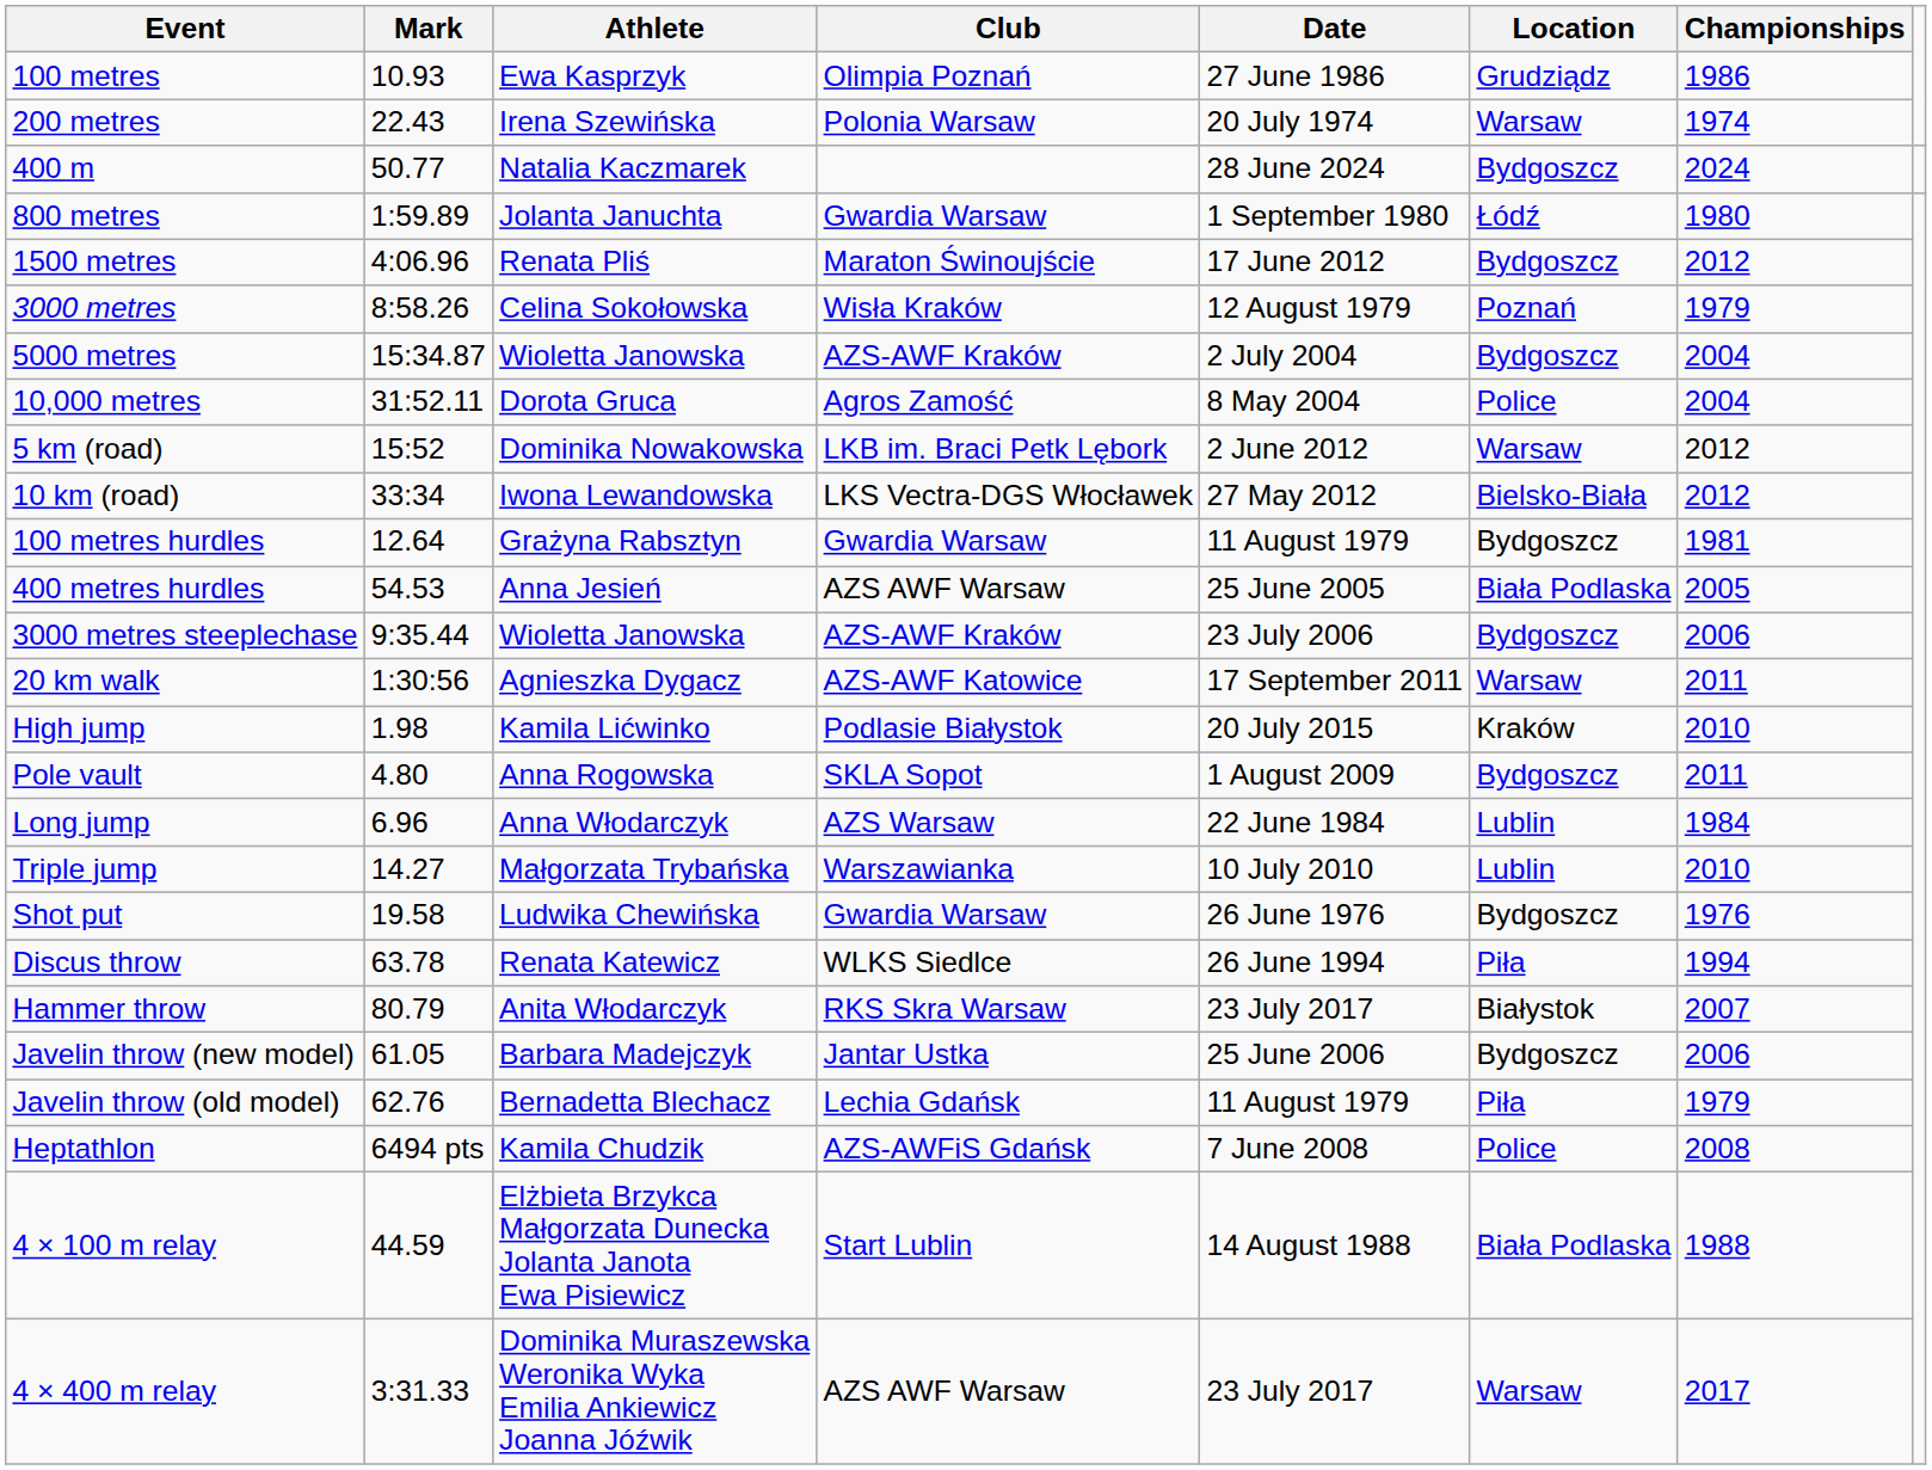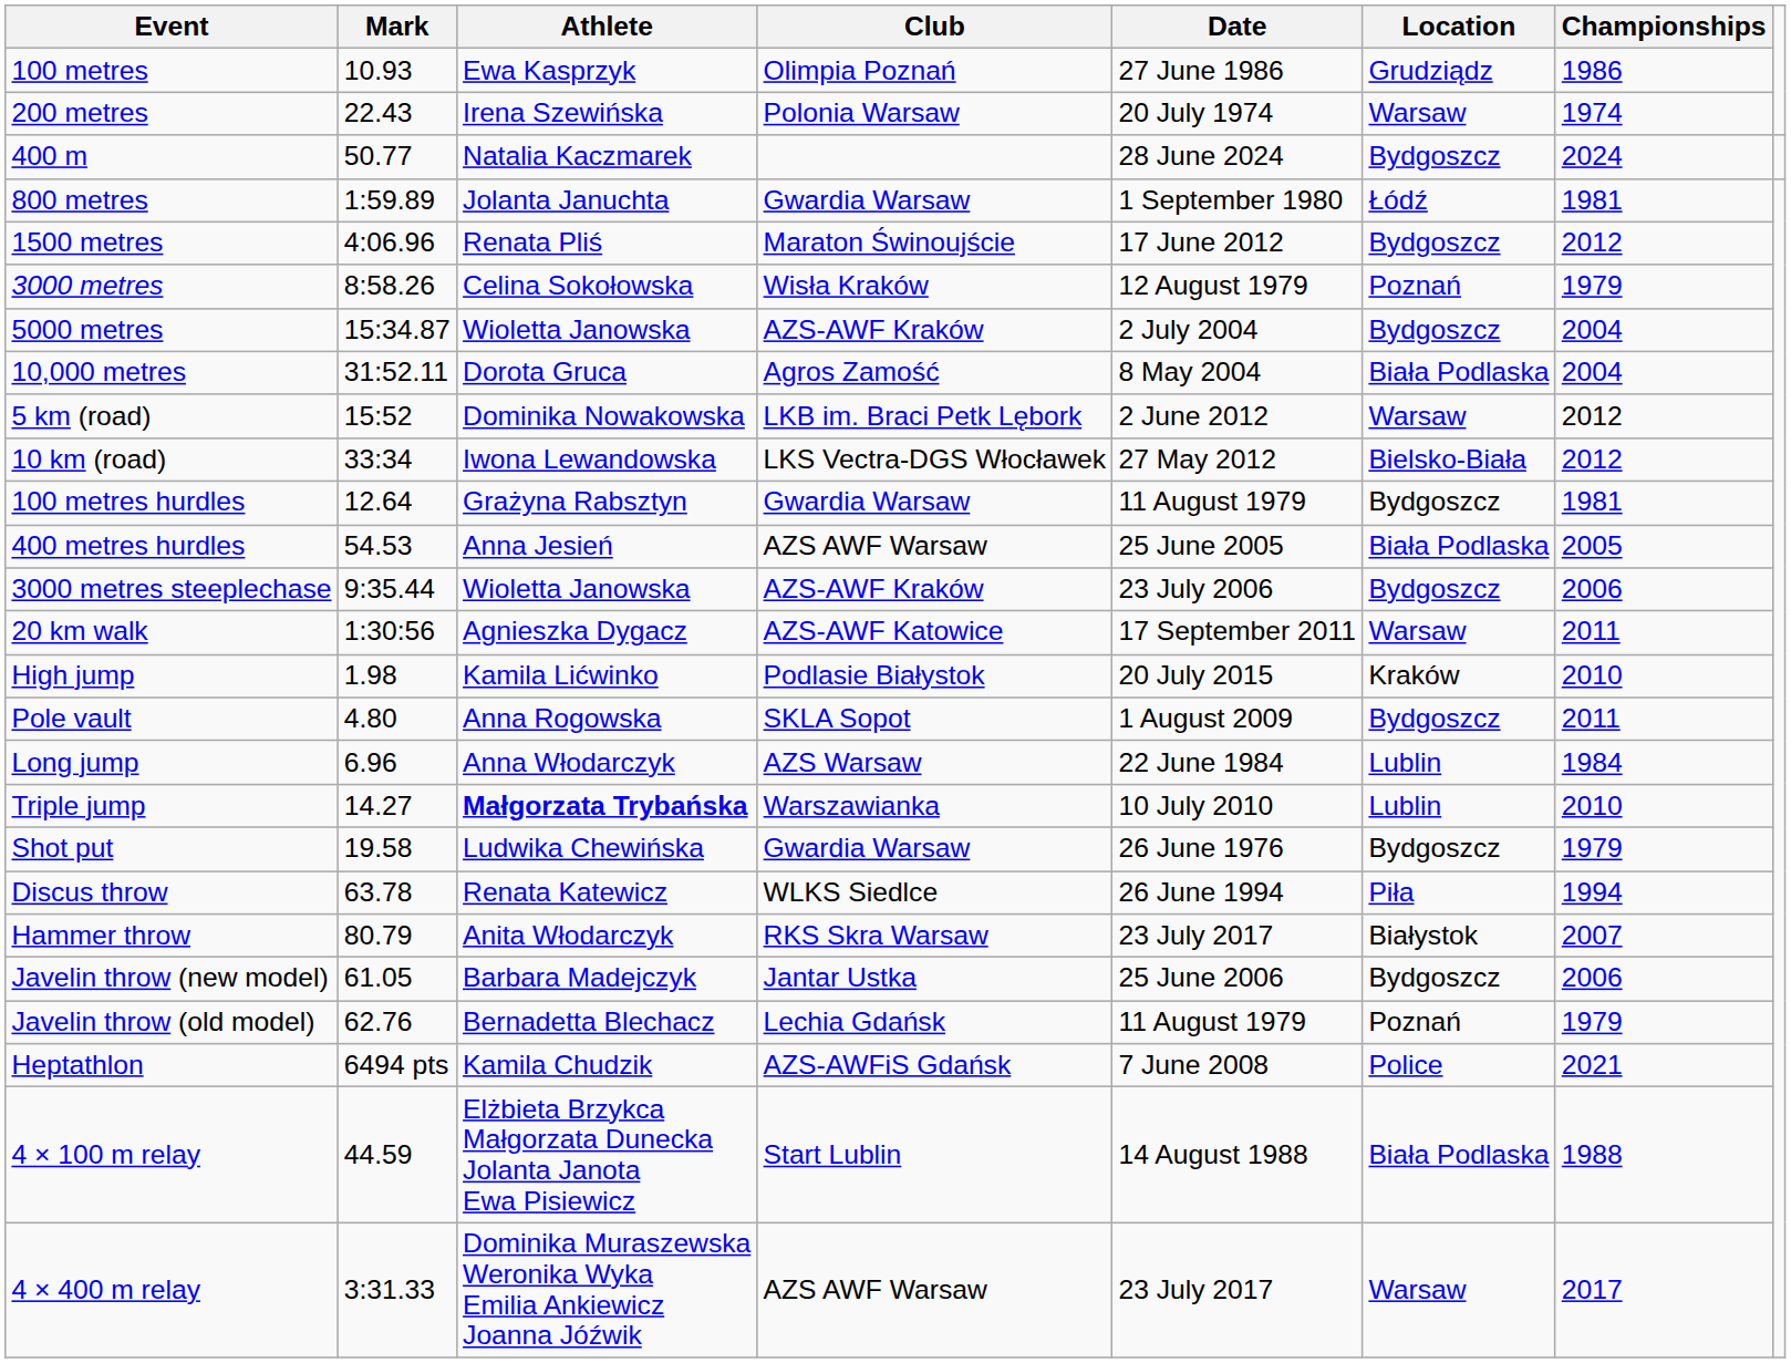800 metres | Championships: 1980 -> 1981
10,000 metres | Location: Police -> Biała Podlaska
Triple jump | Athlete: normal -> bold
Shot put | Championships: 1976 -> 1979
Javelin throw (old model) | Location: Piła -> Poznań
Heptathlon | Championships: 2008 -> 2021
